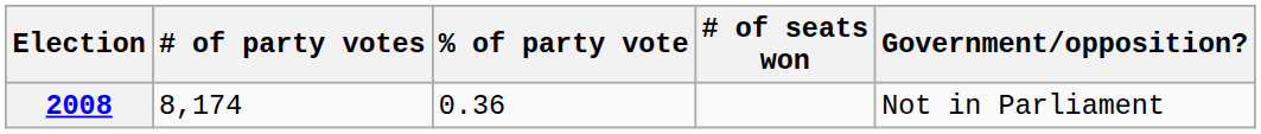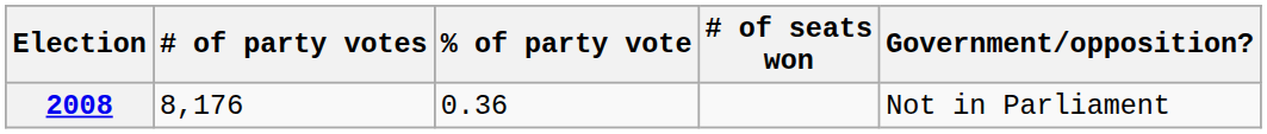2008 | # of party votes: 8,174 -> 8,176
